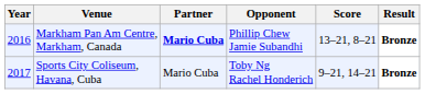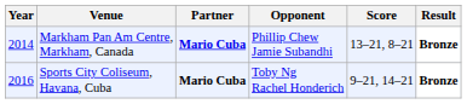Markham Pan Am Centre, Markham, Canada | Year: 2016 -> 2014
Sports City Coliseum, Havana, Cuba | Year: 2017 -> 2016
Sports City Coliseum, Havana, Cuba | Partner: normal -> bold
